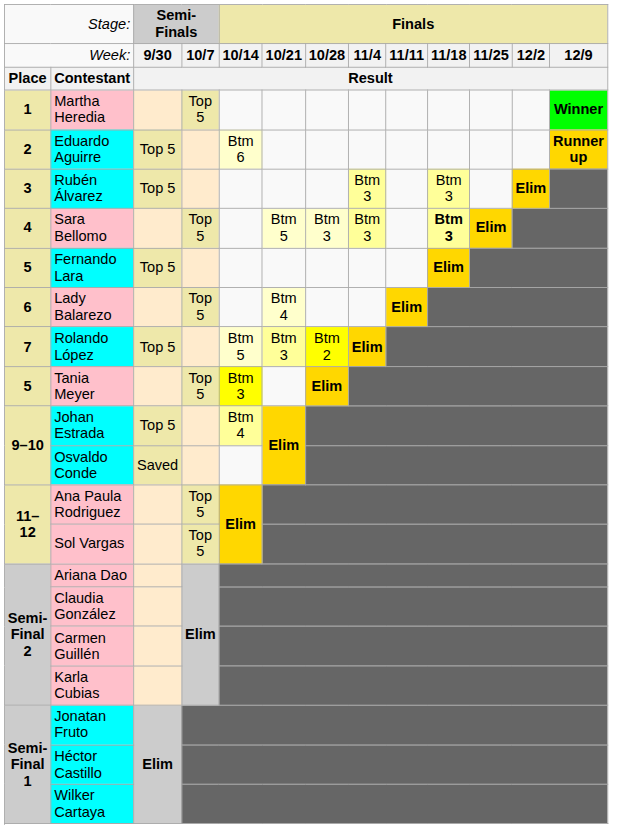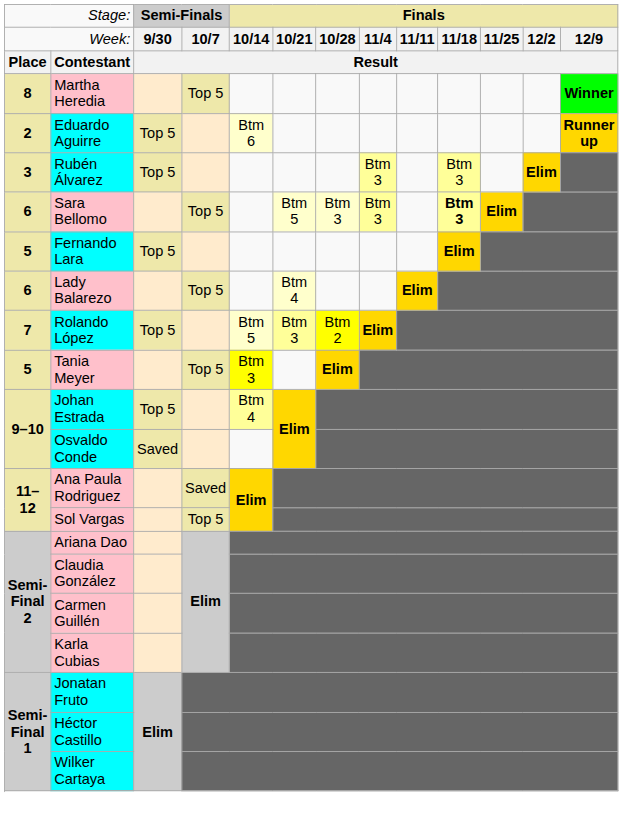Martha Heredia | column 1: 1 -> 8
Sara Bellomo | column 1: 4 -> 6
Ana Paula Rodriguez | column 4: Top 5 -> Saved
